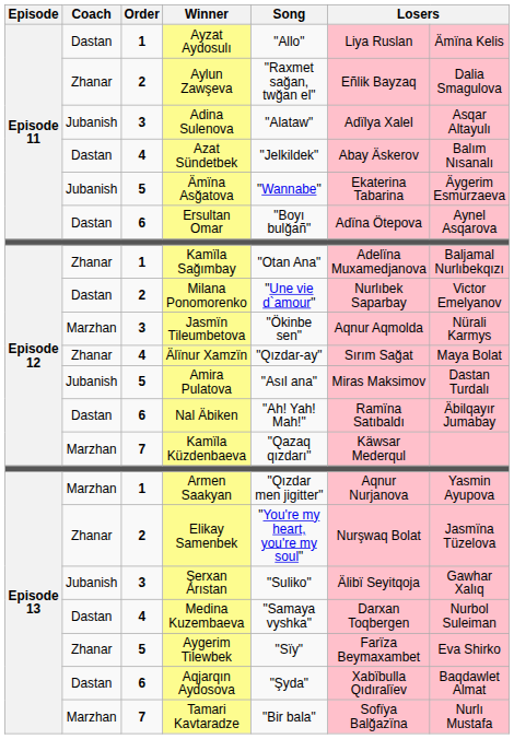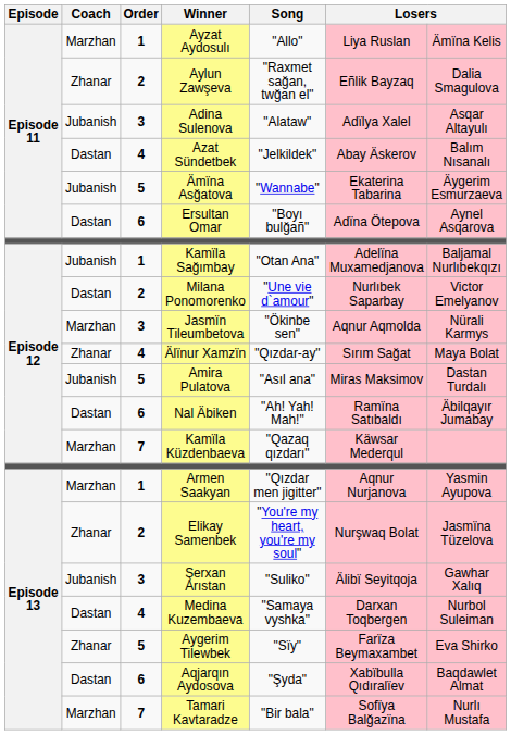Ayzat Aydosulı | Coach: Dastan -> Marzhan
Kamïla Sağımbay | Coach: Zhanar -> Jubanish
